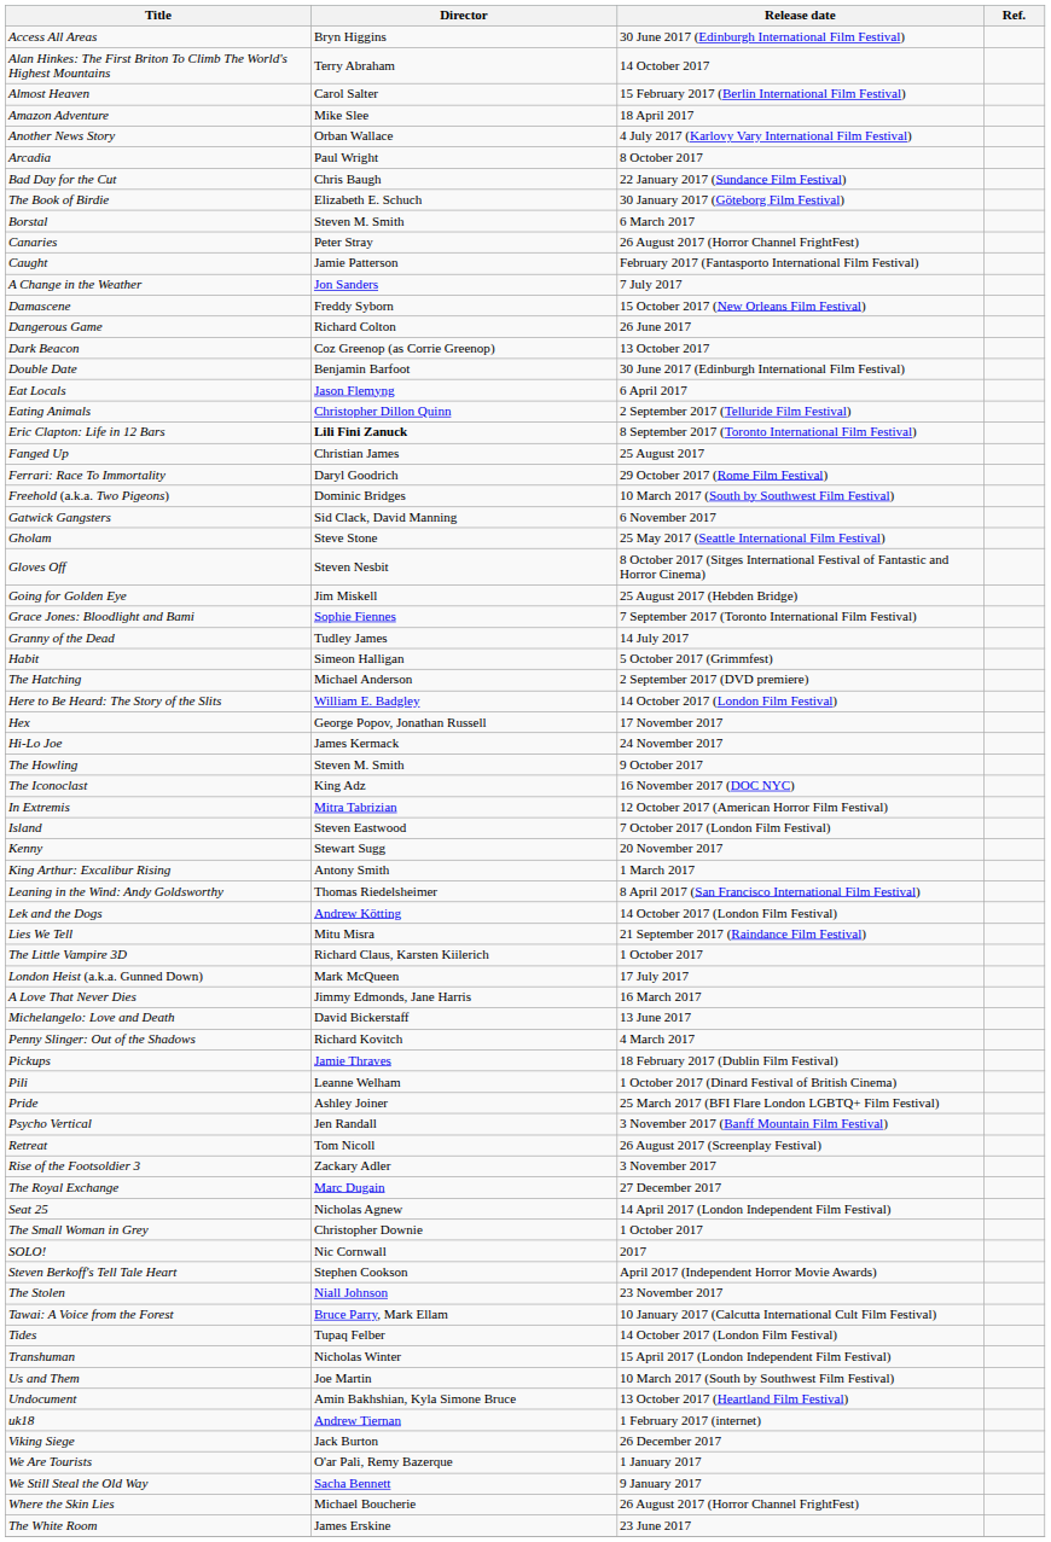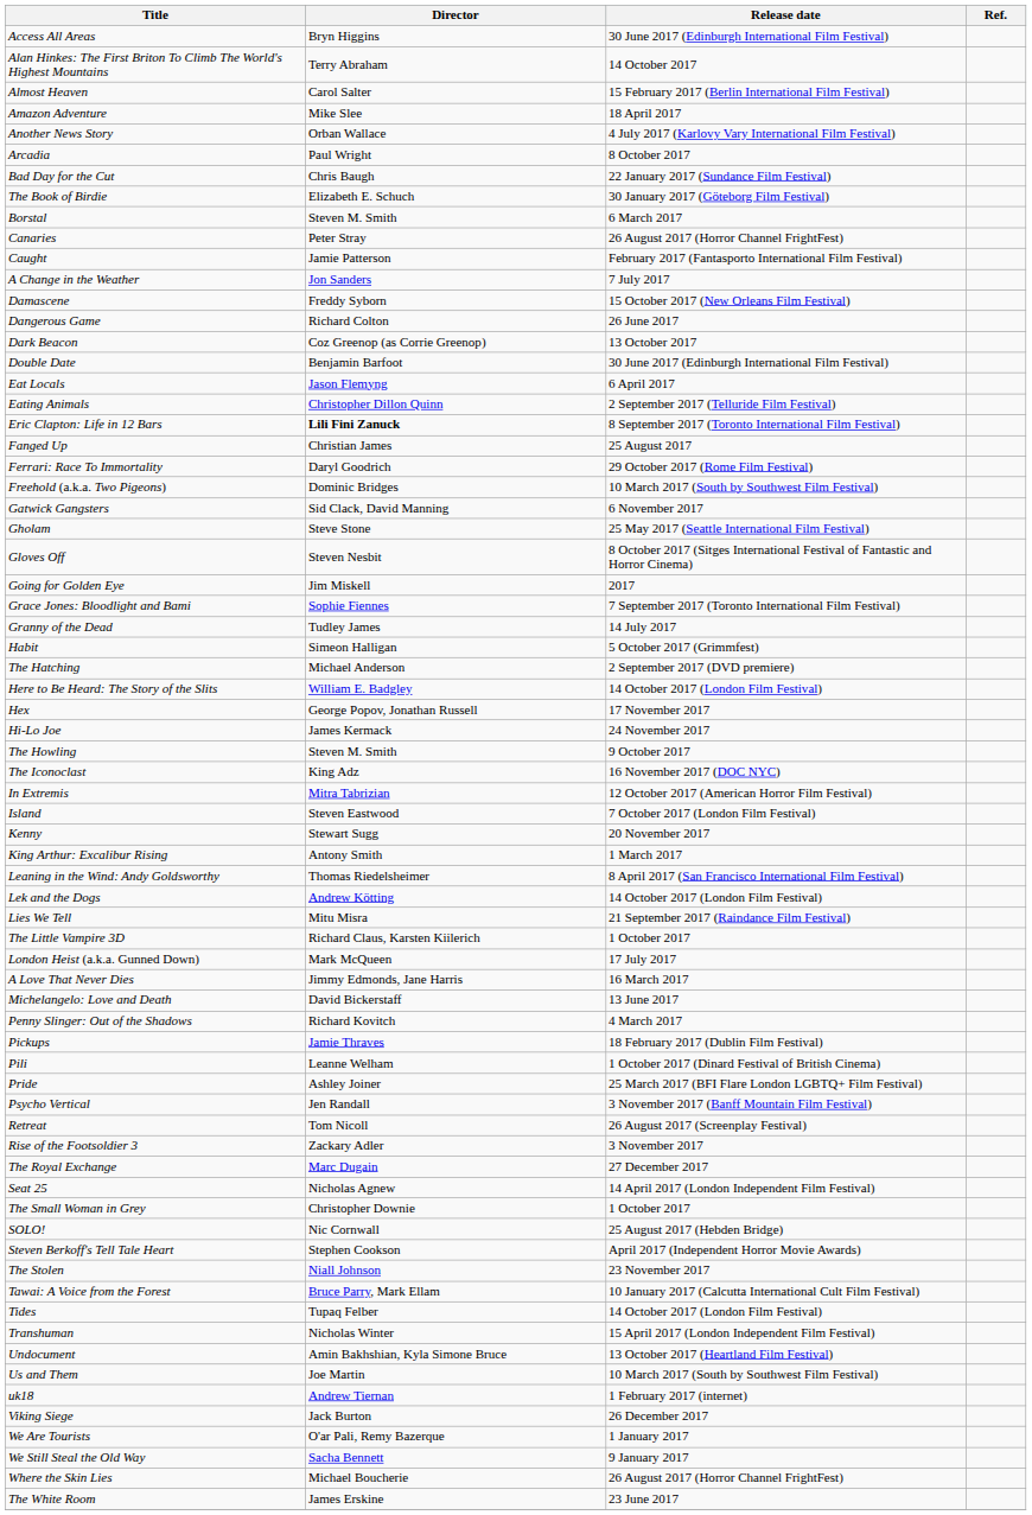Going for Golden Eye | Release date: 25 August 2017 (Hebden Bridge) -> 2017
SOLO! | Release date: 2017 -> 25 August 2017 (Hebden Bridge)
rows swapped: Undocument <-> Us and Them
